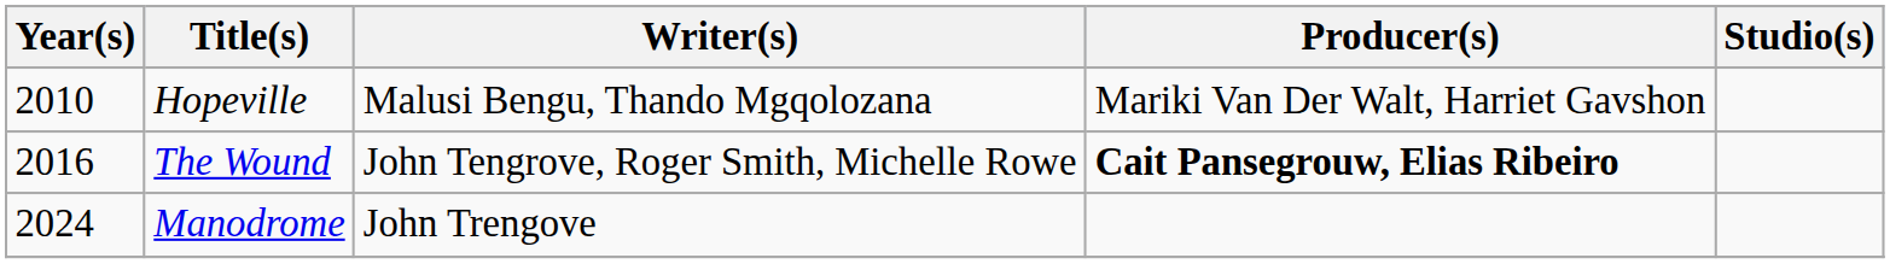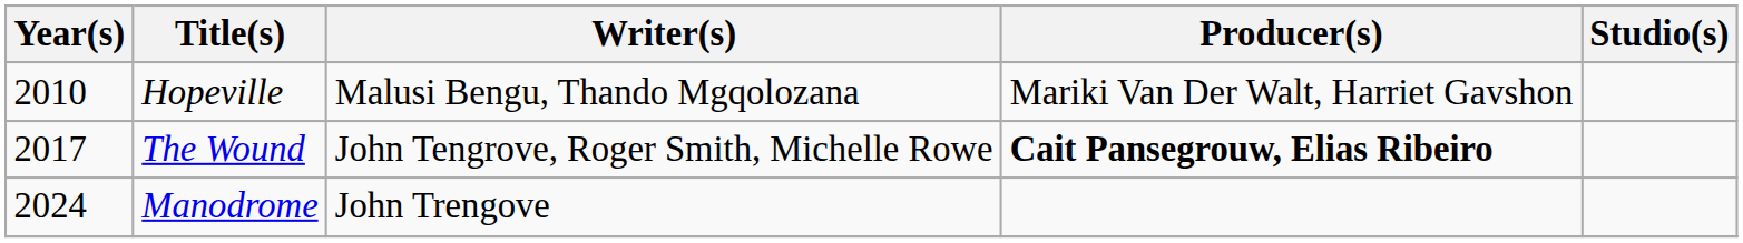The Wound | Year(s): 2016 -> 2017
